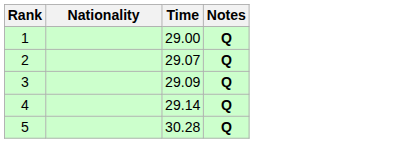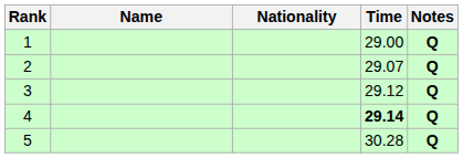+ column: Name
3 | Time: 29.09 -> 29.12
4 | Time: normal -> bold
